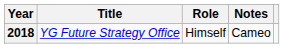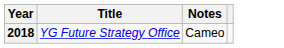- column: Role | Himself
